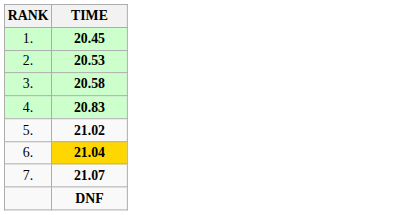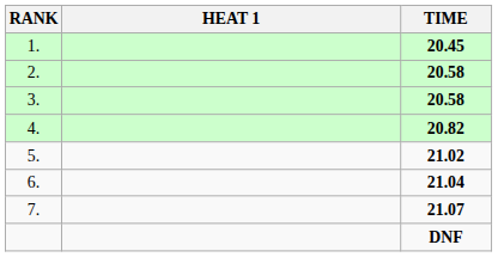+ column: HEAT 1
2. | TIME: 20.53 -> 20.58
4. | TIME: 20.83 -> 20.82
6. | TIME: gold background -> no background
